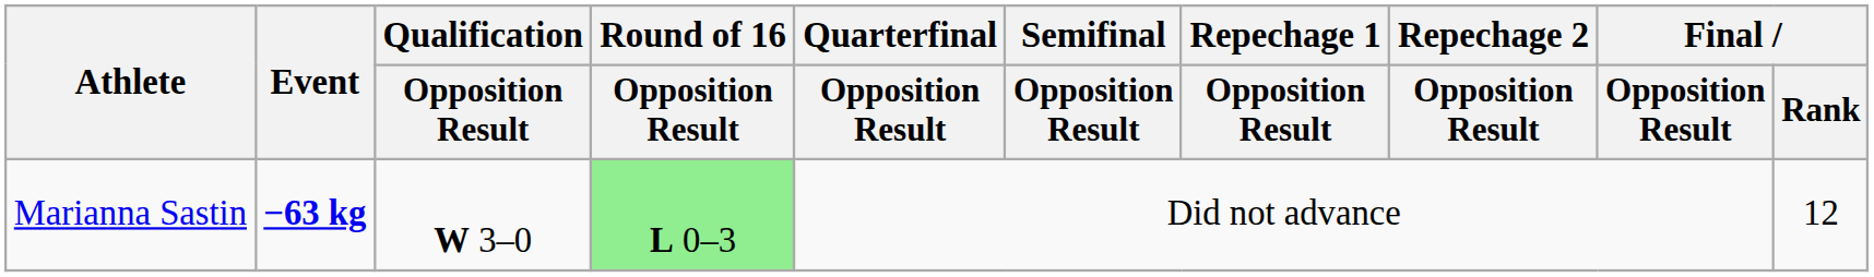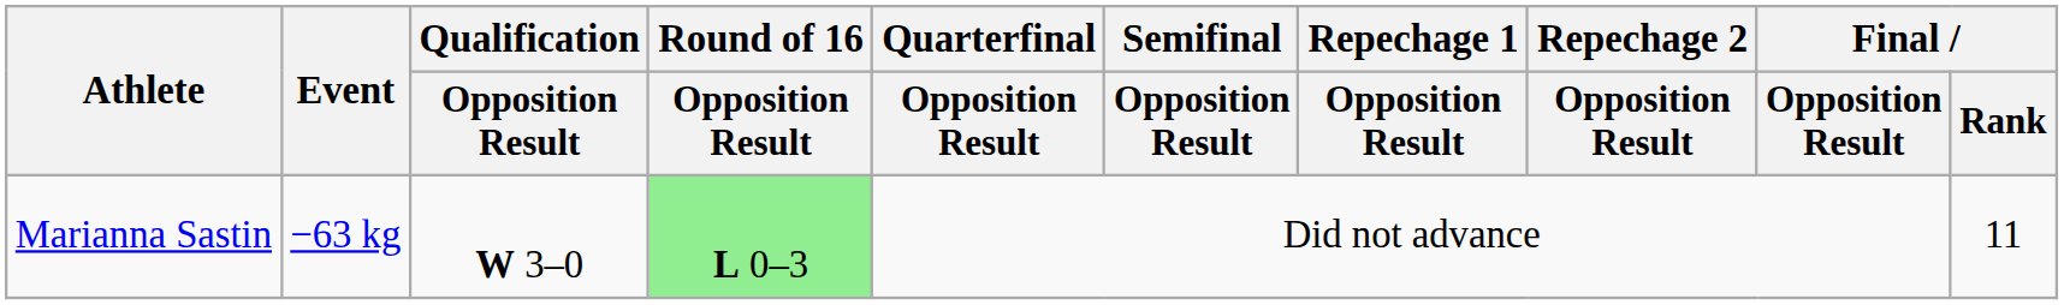Marianna Sastin | Event: bold -> normal
Marianna Sastin | Final / Rank: 12 -> 11
